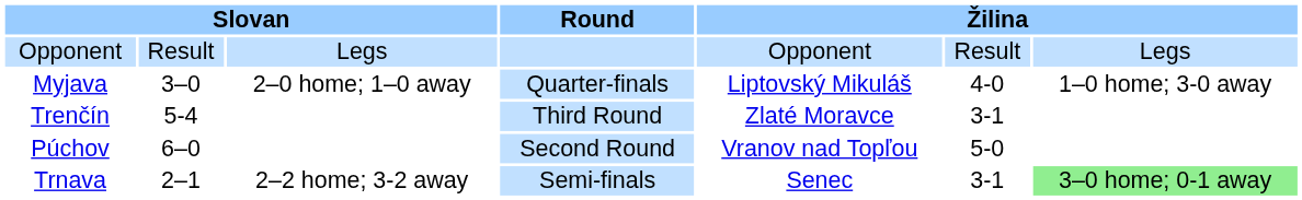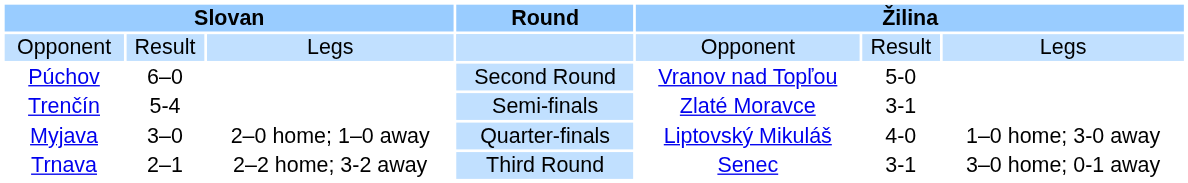rows swapped: Púchov <-> Myjava
Trenčín | Round: Third Round -> Semi-finals
Trnava | Round: Semi-finals -> Third Round
Trnava | column 7: lightgreen background -> no background
